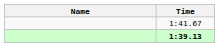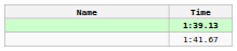rows swapped: 1:39.13 <-> 1:41.67
